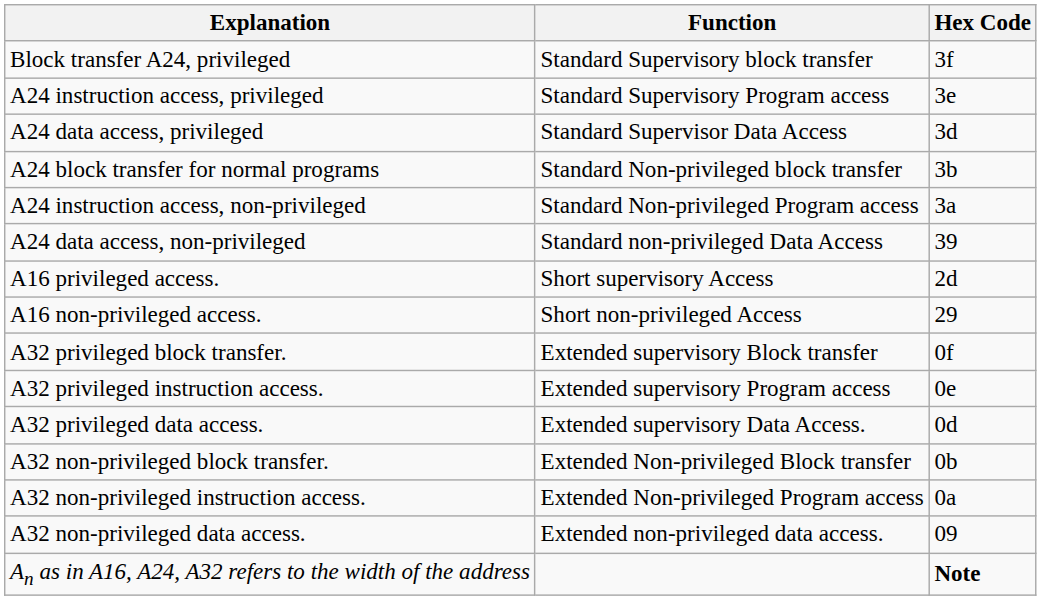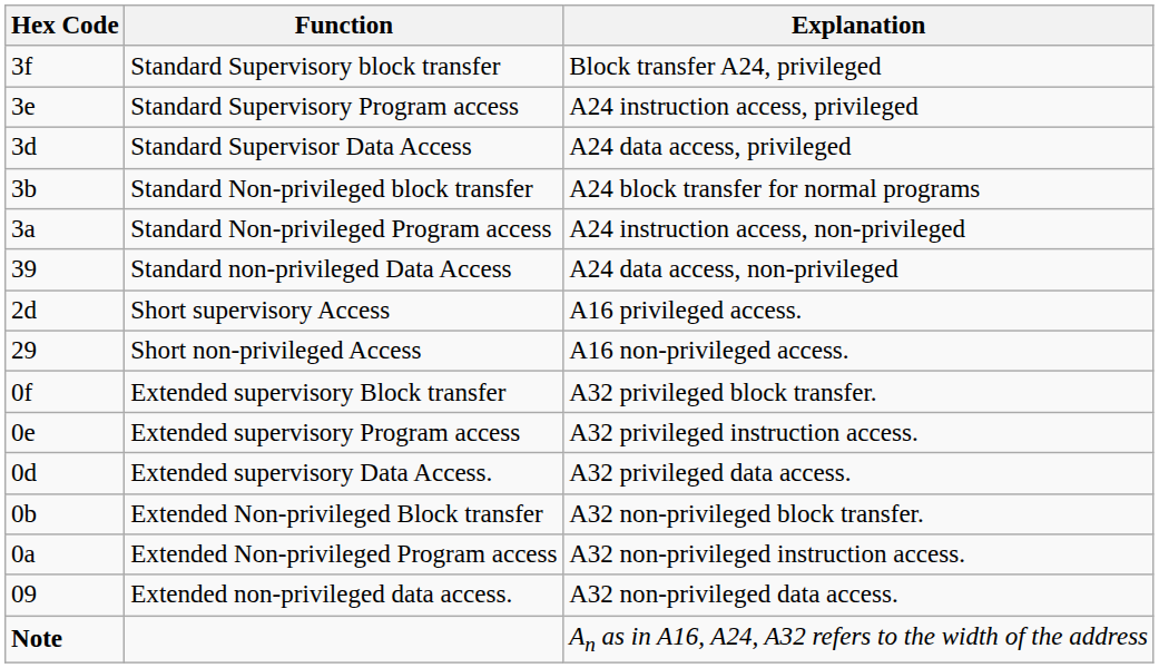columns swapped: Hex Code <-> Explanation
